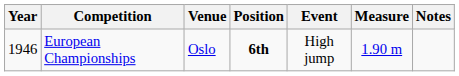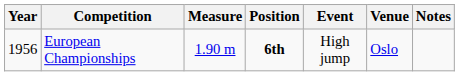columns swapped: Venue <-> Measure
European Championships | Year: 1946 -> 1956
